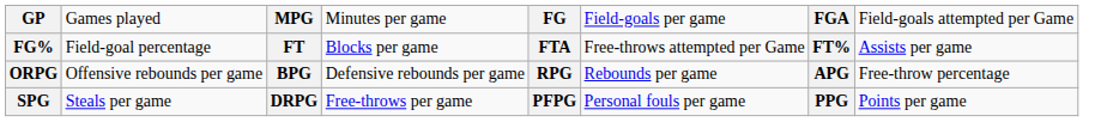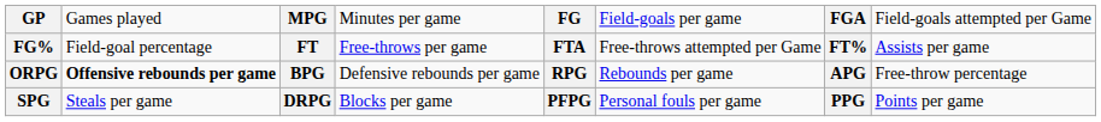FG% | column 4: Blocks per game -> Free-throws per game
ORPG | column 2: normal -> bold
SPG | column 4: Free-throws per game -> Blocks per game
